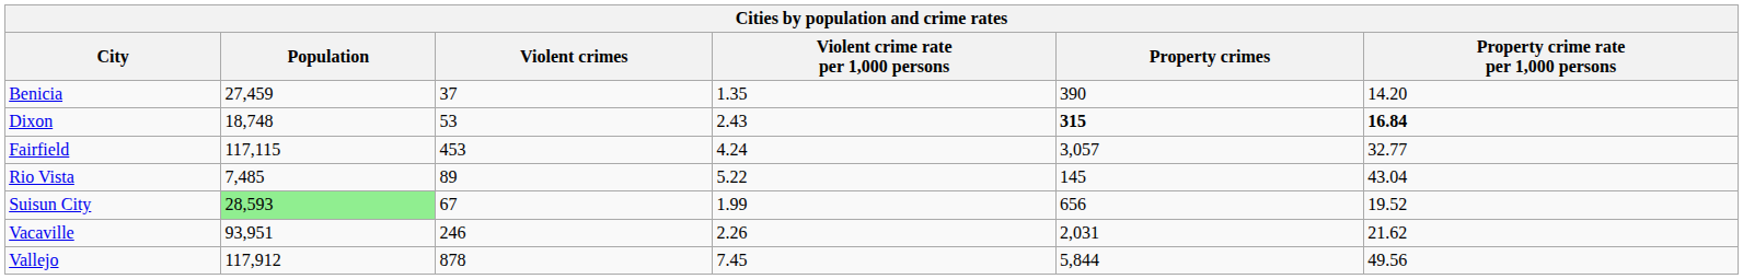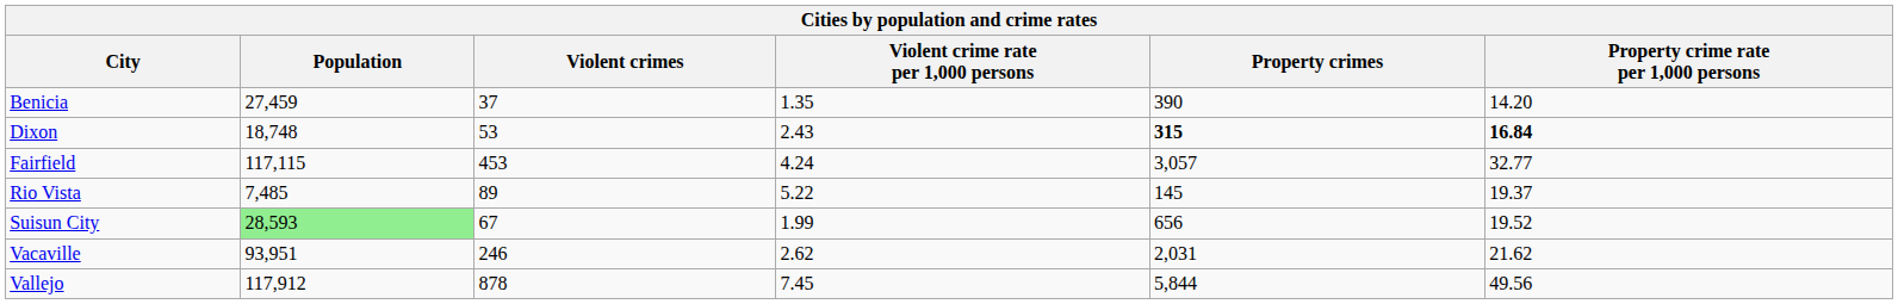Rio Vista | Property crime rate per 1,000 persons: 43.04 -> 19.37
Vacaville | Violent crime rate per 1,000 persons: 2.26 -> 2.62
